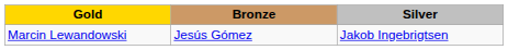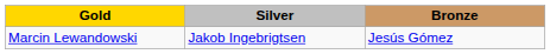columns swapped: Silver <-> Bronze
